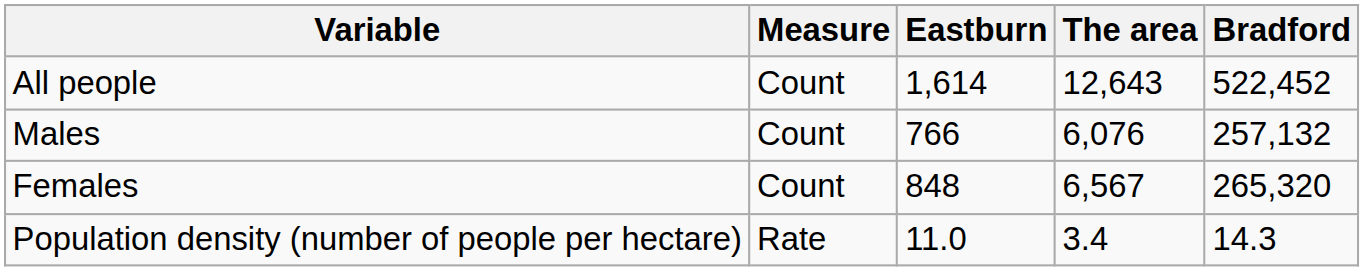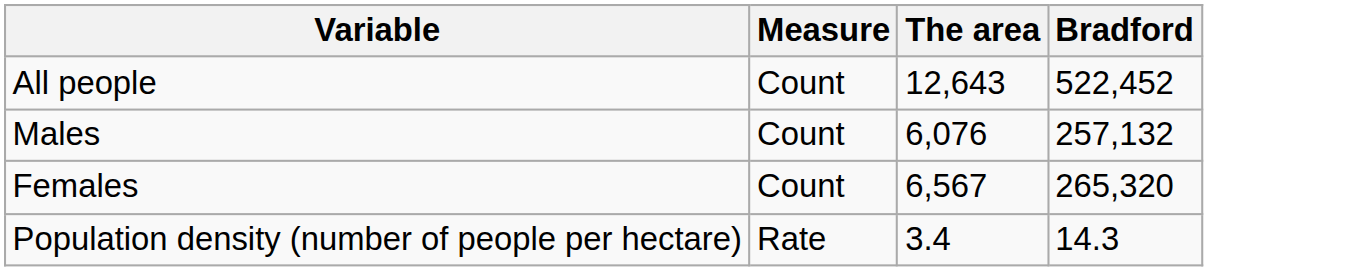- column: Eastburn | 1,614 | 766 | 848 | 11.0
